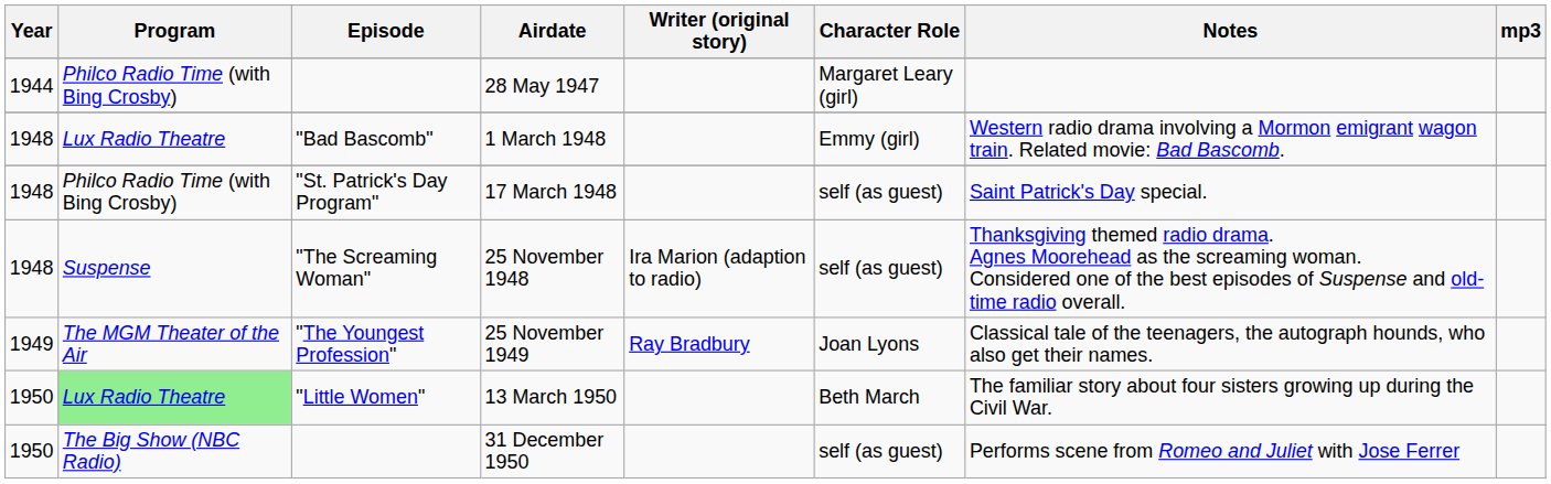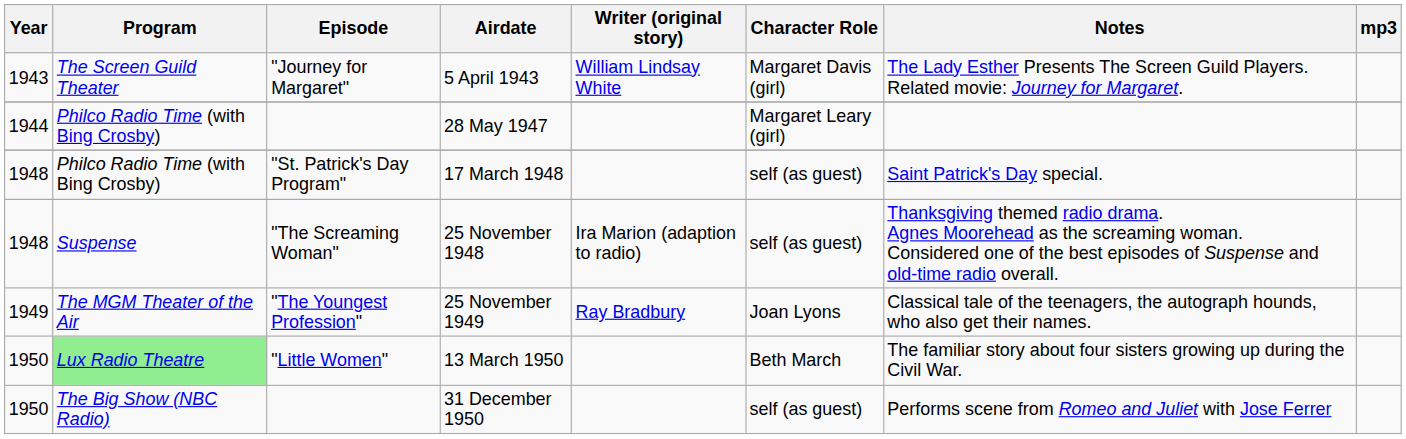+ row: 1943 | The Screen Guild Theater | "Journey for Margaret" | 5 April 1943 | William Lindsay White | Margaret Davis (girl) | The Lady Esther Presents The Screen Guild Players. Related movie: Journey for Margaret.
- row: 1948 | Lux Radio Theatre | "Bad Bascomb" | 1 March 1948 | Emmy (girl) | Western radio drama involving a Mormon emigrant wagon train. Related movie: Bad Bascomb.
